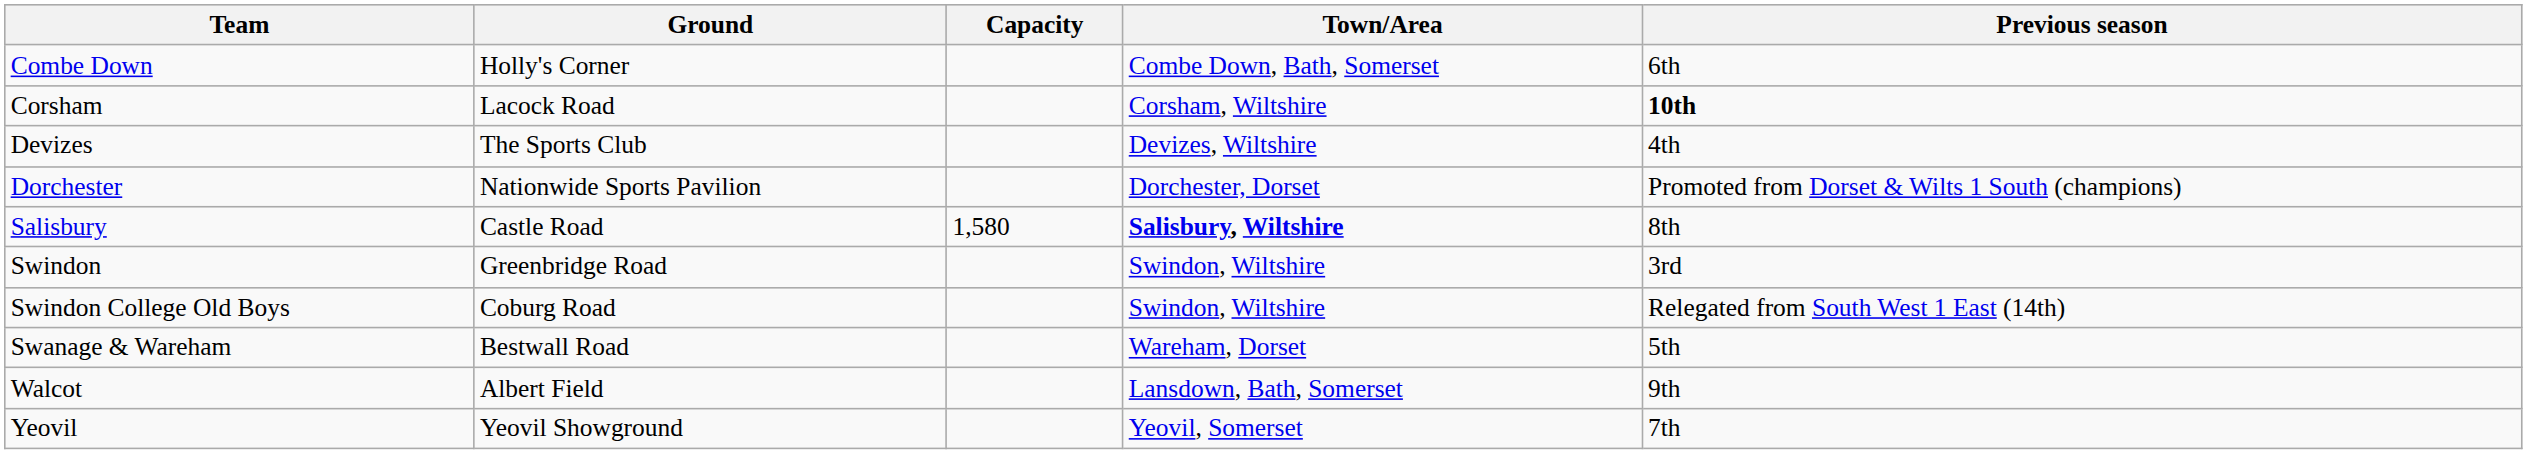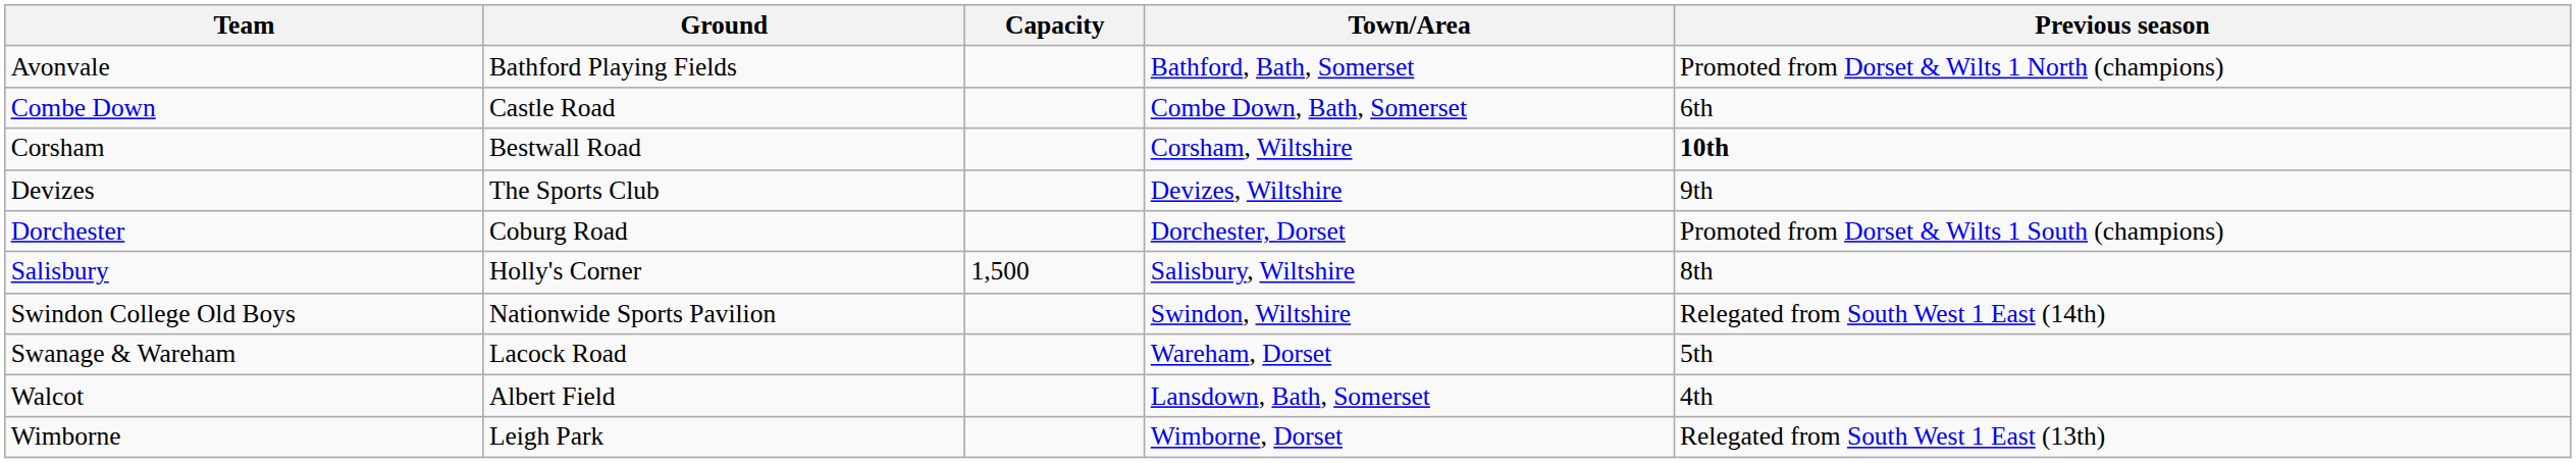+ row: Avonvale | Bathford Playing Fields | Bathford, Bath, Somerset | Promoted from Dorset & Wilts 1 North (champions)
Combe Down | Ground: Holly's Corner -> Castle Road
Corsham | Ground: Lacock Road -> Bestwall Road
Devizes | Previous season: 4th -> 9th
Dorchester | Ground: Nationwide Sports Pavilion -> Coburg Road
Salisbury | Ground: Castle Road -> Holly's Corner
Salisbury | Capacity: 1,580 -> 1,500
Salisbury | Town/Area: bold -> normal
- row: Swindon | Greenbridge Road | Swindon, Wiltshire | 3rd
Swindon College Old Boys | Ground: Coburg Road -> Nationwide Sports Pavilion
Swanage & Wareham | Ground: Bestwall Road -> Lacock Road
Walcot | Previous season: 9th -> 4th
+ row: Wimborne | Leigh Park | Wimborne, Dorset | Relegated from South West 1 East (13th)
- row: Yeovil | Yeovil Showground | Yeovil, Somerset | 7th
